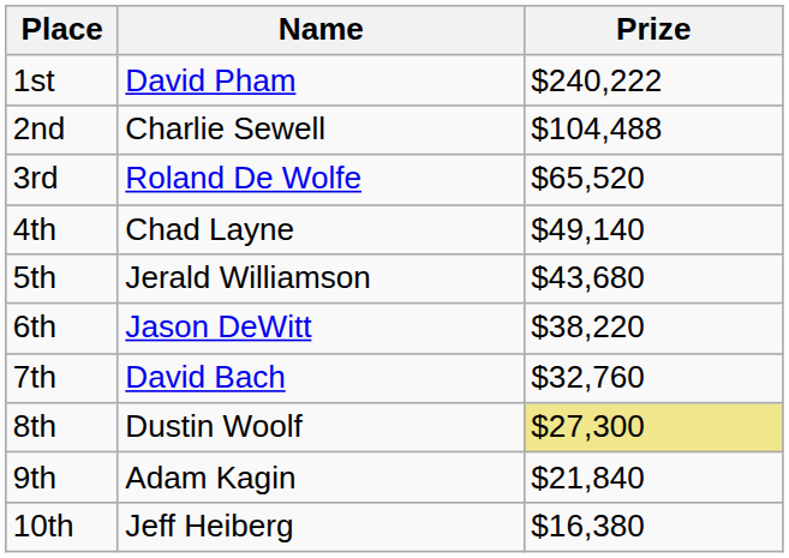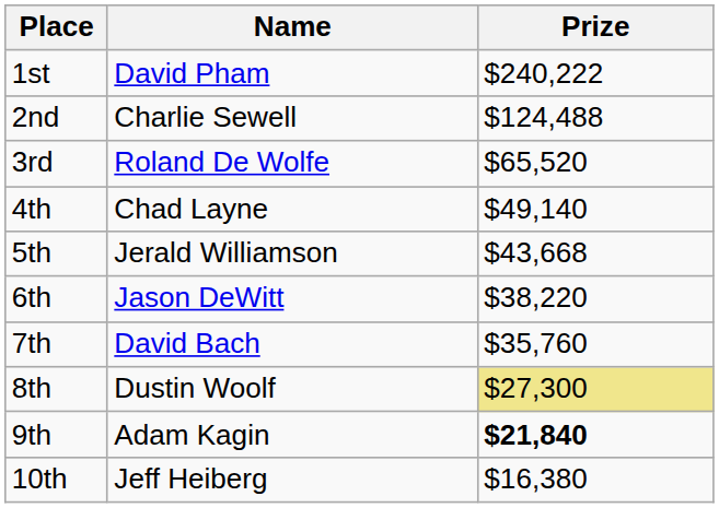2nd | Prize: $104,488 -> $124,488
5th | Prize: $43,680 -> $43,668
7th | Prize: $32,760 -> $35,760
9th | Prize: normal -> bold
